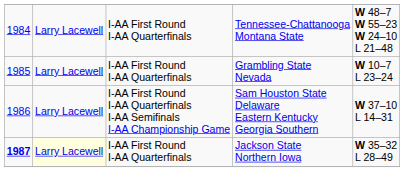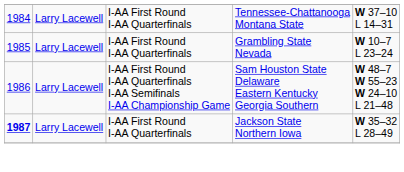Tennessee-Chattanooga Montana State | column 5: W 48–7 W 55–23 W 24–10 L 21–48 -> W 37–10 L 14–31
Sam Houston State Delaware Eastern Kentucky Georgia Southern | column 5: W 37–10 L 14–31 -> W 48–7 W 55–23 W 24–10 L 21–48
Jackson State Northern Iowa | column 2: lightyellow background -> no background
